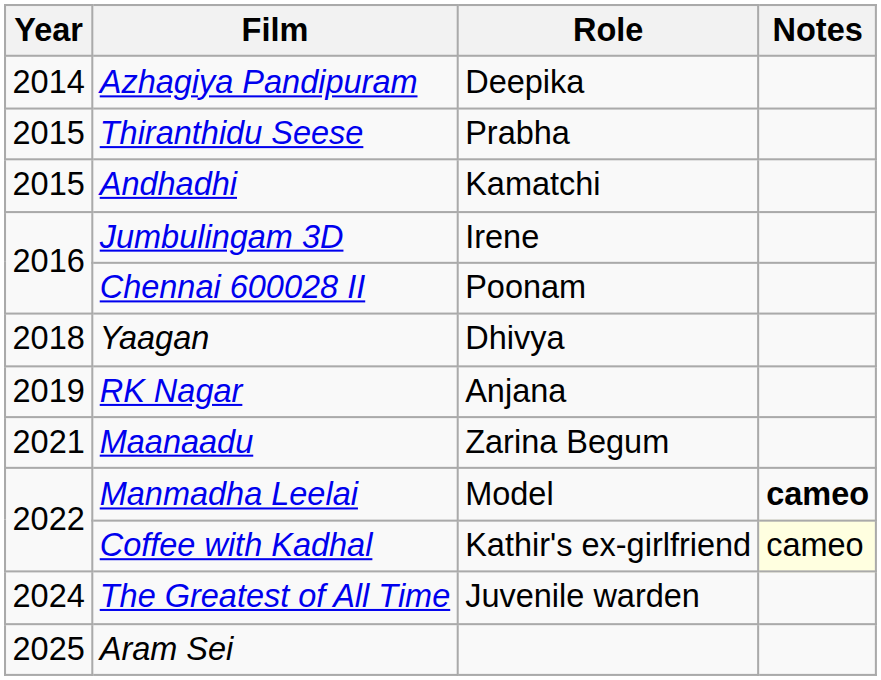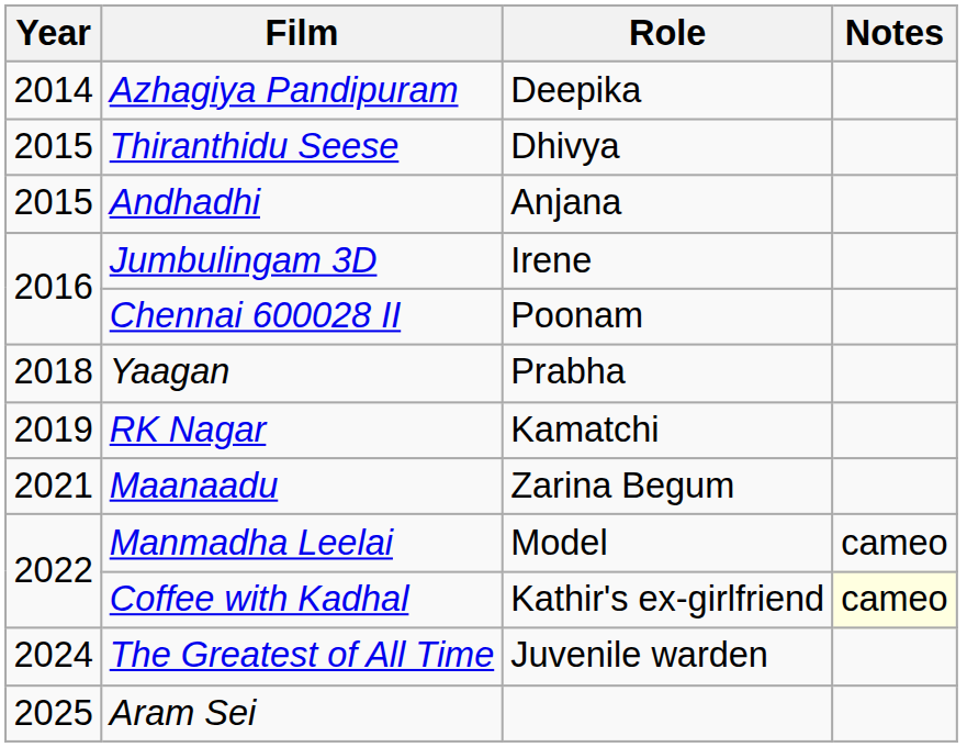Thiranthidu Seese | Role: Prabha -> Dhivya
Andhadhi | Role: Kamatchi -> Anjana
Yaagan | Role: Dhivya -> Prabha
RK Nagar | Role: Anjana -> Kamatchi
Manmadha Leelai | Notes: bold -> normal
